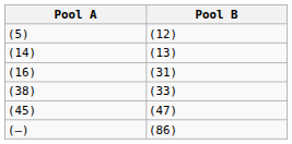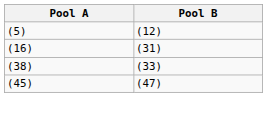- row: (14) | (13)
- row: (–) | (86)
